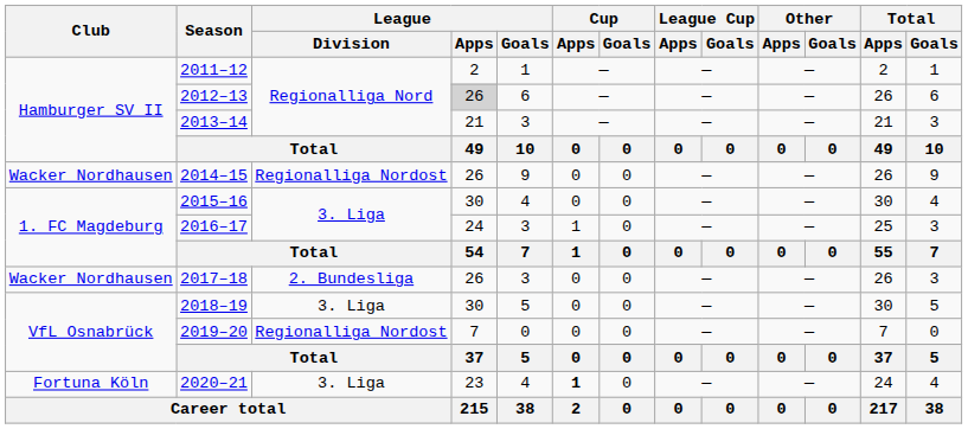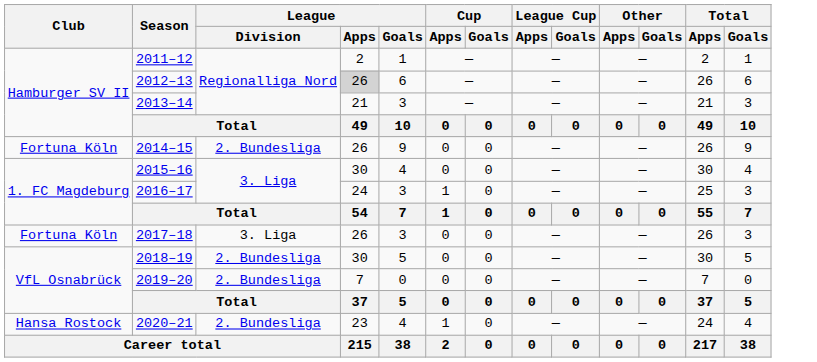2014–15 | Club: Wacker Nordhausen -> Fortuna Köln
2014–15 | League / Division: Regionalliga Nordost -> 2. Bundesliga
2017–18 | Club: Wacker Nordhausen -> Fortuna Köln
2017–18 | League / Division: 2. Bundesliga -> 3. Liga
2018–19 | League / Division: 3. Liga -> 2. Bundesliga
2019–20 | League / Division: Regionalliga Nordost -> 2. Bundesliga
2020–21 | Club: Fortuna Köln -> Hansa Rostock
2020–21 | League / Division: 3. Liga -> 2. Bundesliga
2020–21 | Cup / Apps: bold -> normal
